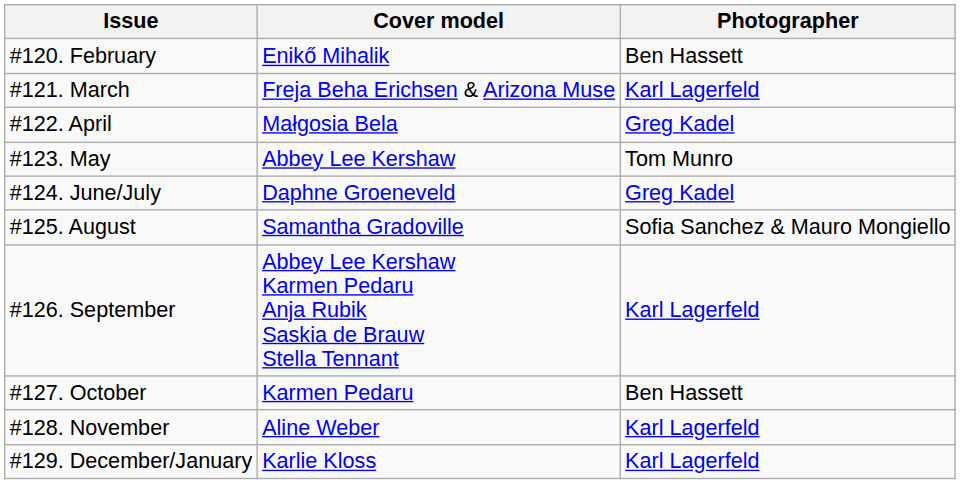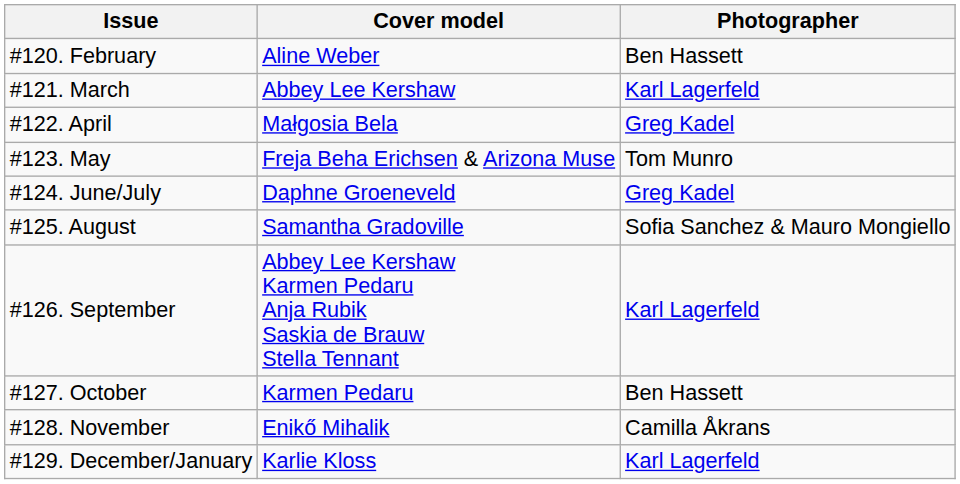#120. February | Cover model: Enikő Mihalik -> Aline Weber
#121. March | Cover model: Freja Beha Erichsen & Arizona Muse -> Abbey Lee Kershaw
#123. May | Cover model: Abbey Lee Kershaw -> Freja Beha Erichsen & Arizona Muse
#128. November | Cover model: Aline Weber -> Enikő Mihalik
#128. November | Photographer: Karl Lagerfeld -> Camilla Åkrans
